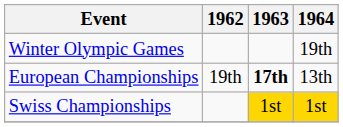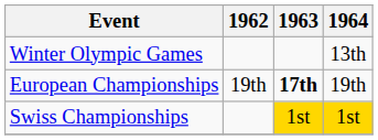Winter Olympic Games | 1964: 19th -> 13th
European Championships | 1964: 13th -> 19th
